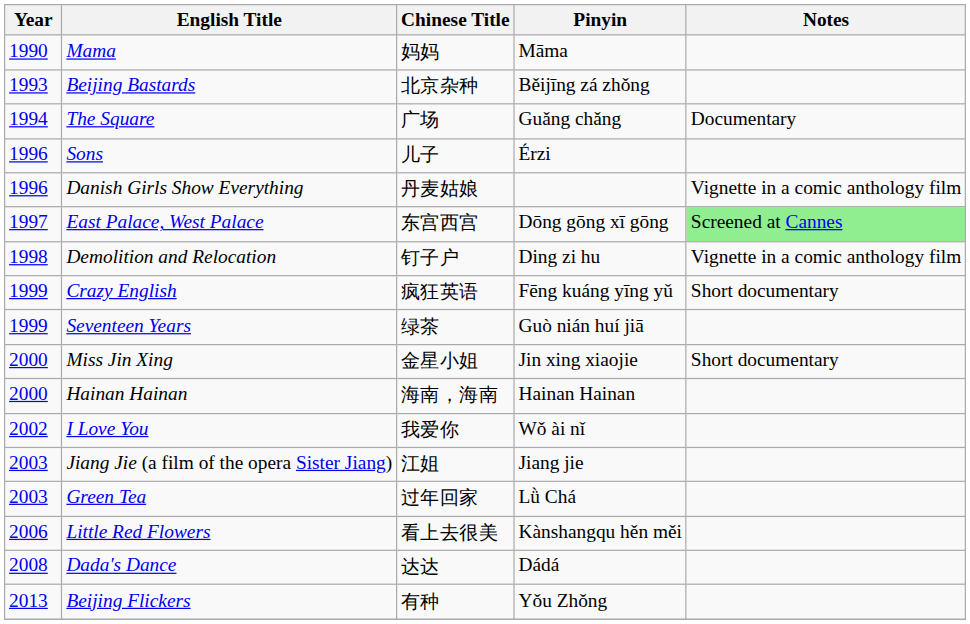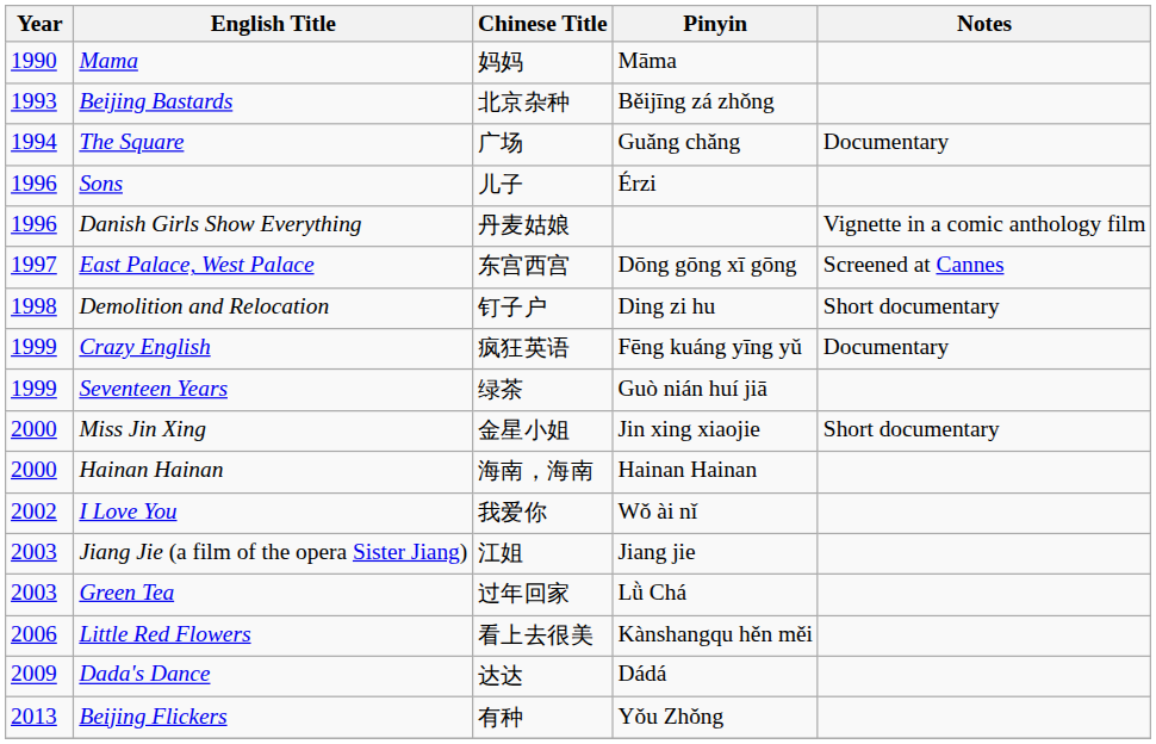East Palace, West Palace | Notes: lightgreen background -> no background
Demolition and Relocation | Notes: Vignette in a comic anthology film -> Short documentary
Crazy English | Notes: Short documentary -> Documentary
Dada's Dance | Year: 2008 -> 2009
